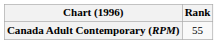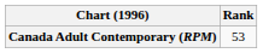Canada Adult Contemporary (RPM) | Rank: 55 -> 53
